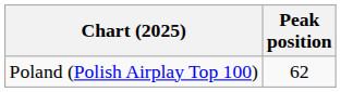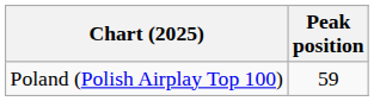Poland (Polish Airplay Top 100) | Peak position: 62 -> 59
